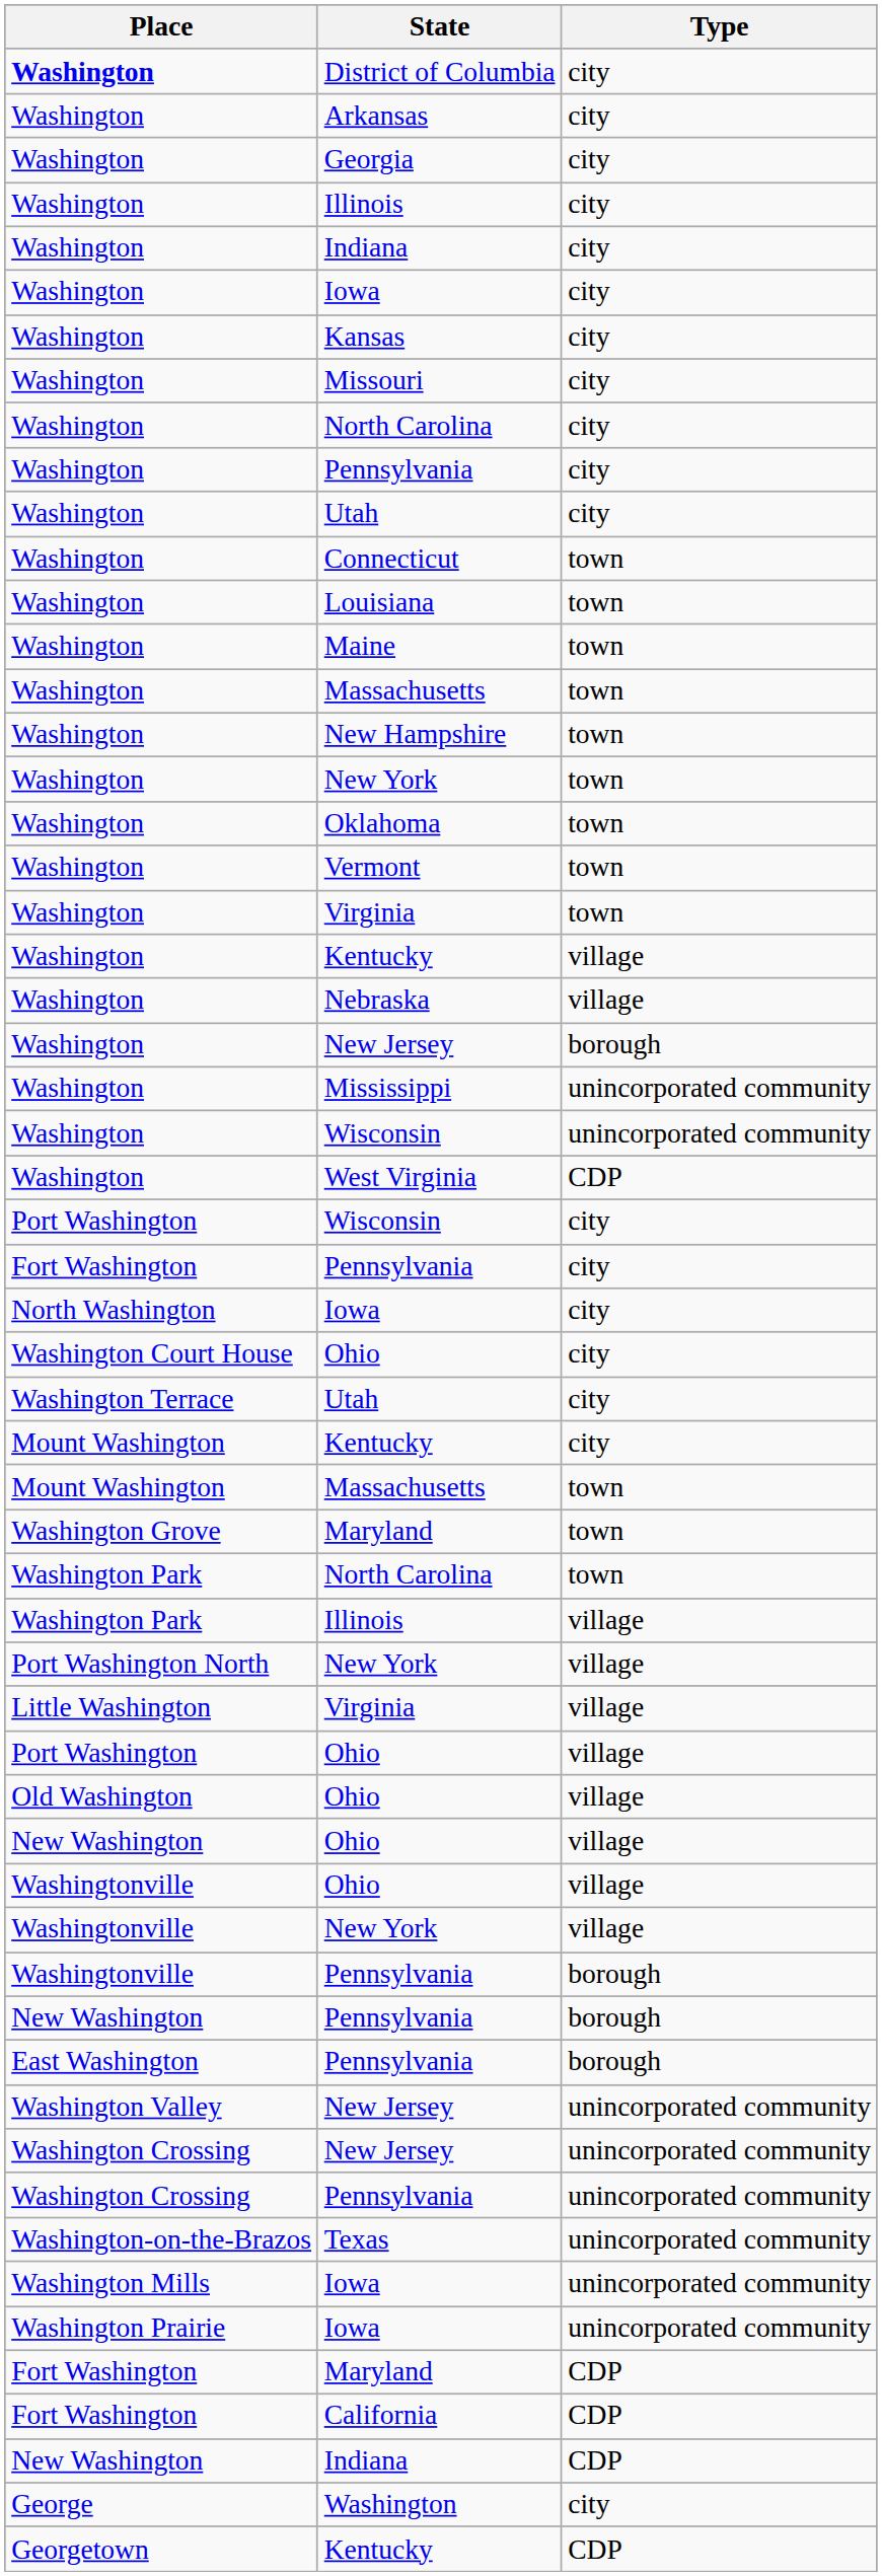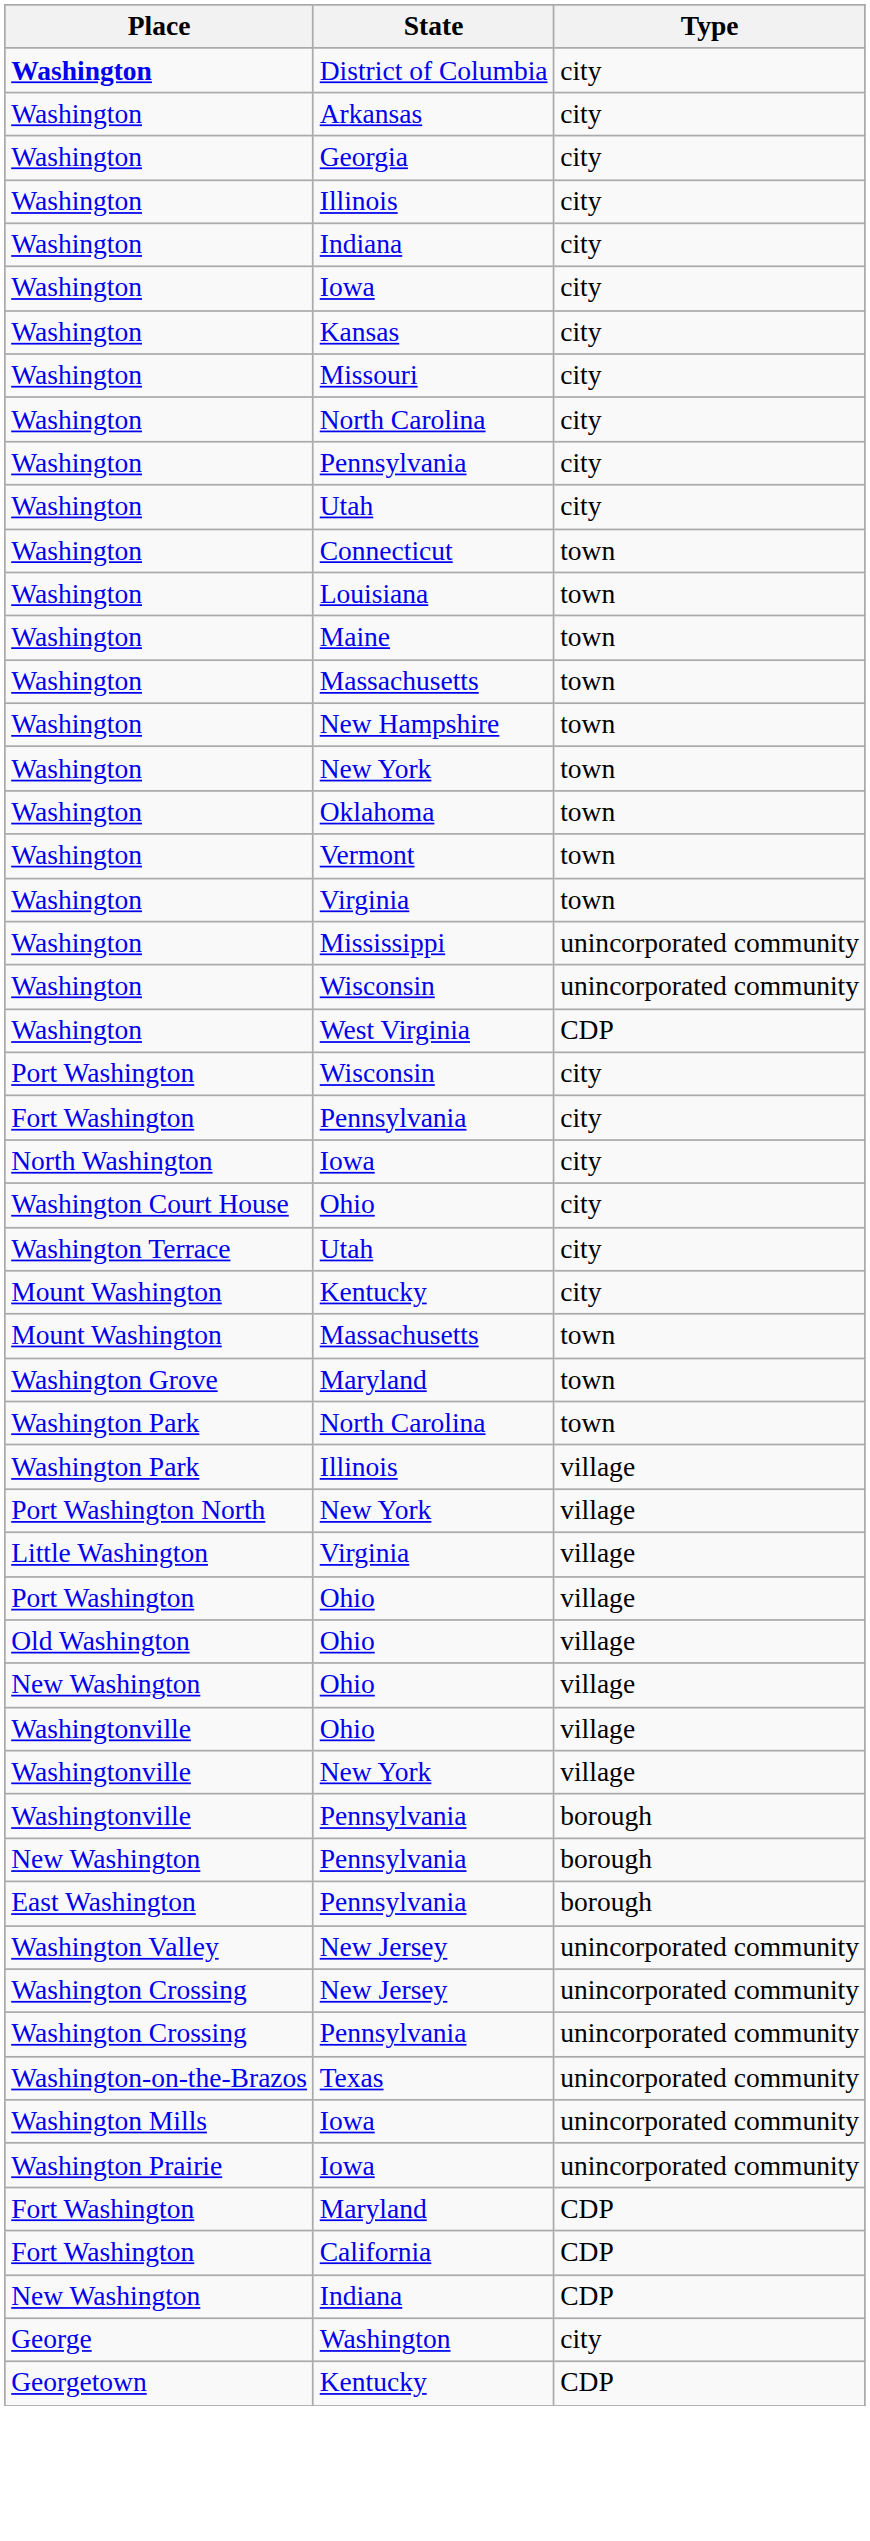- row: Washington | Kentucky | village
- row: Washington | Nebraska | village
- row: Washington | New Jersey | borough
